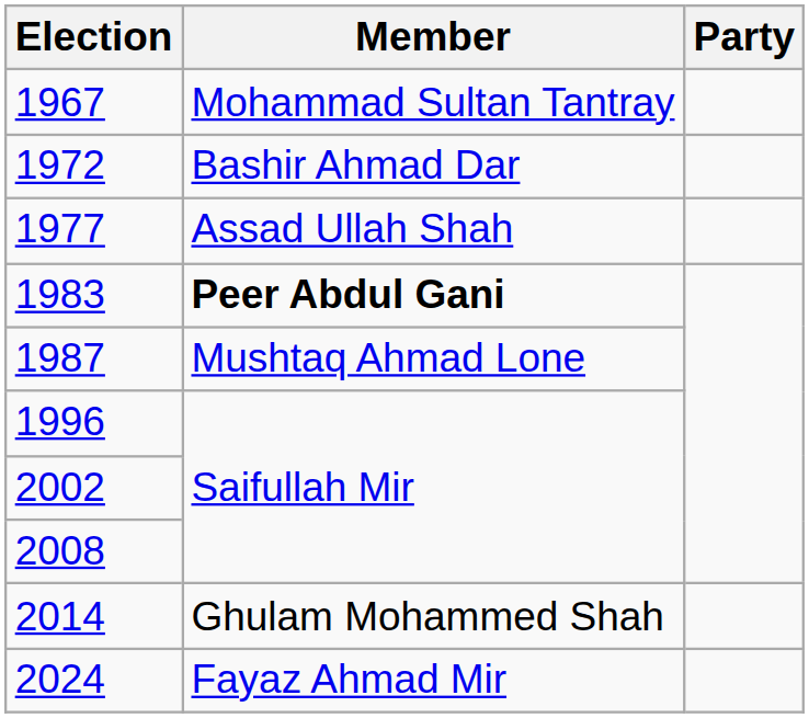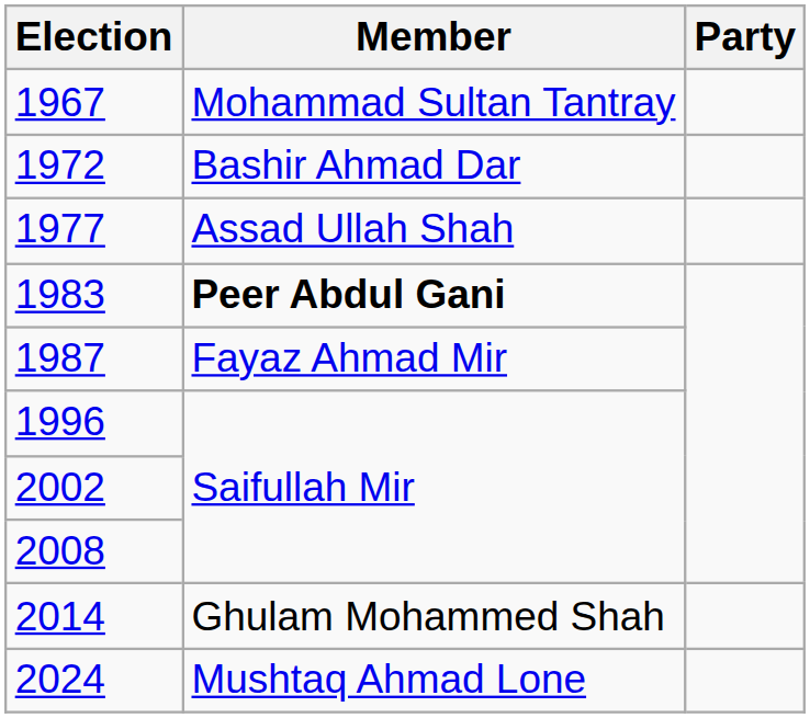1987 | Member: Mushtaq Ahmad Lone -> Fayaz Ahmad Mir
2024 | Member: Fayaz Ahmad Mir -> Mushtaq Ahmad Lone
